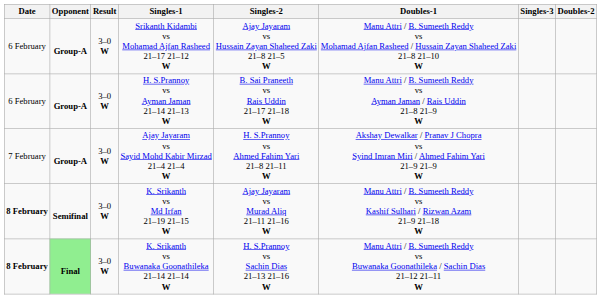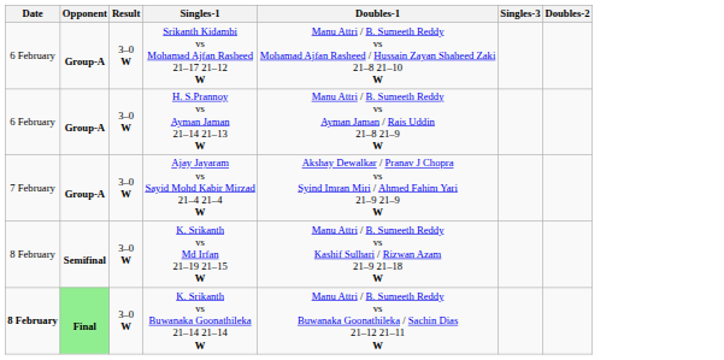- column: Singles-2 | Ajay Jayaram vs Hussain Zayan Shaheed Zaki 21–8 21–5 W | B. Sai Praneeth vs Rais Uddin 21–17 21–18 W | H. S.Prannoy vs Ahmed Fahim Yari 21–8 21–11 W | Ajay Jayaram vs Murad Aliq 21–11 21–16 W | H. S.Prannoy vs Sachin Dias 21–13 21–16 W
K. Srikanth vs Md Irfan 21–19 21–15 W | Date: bold -> normal
